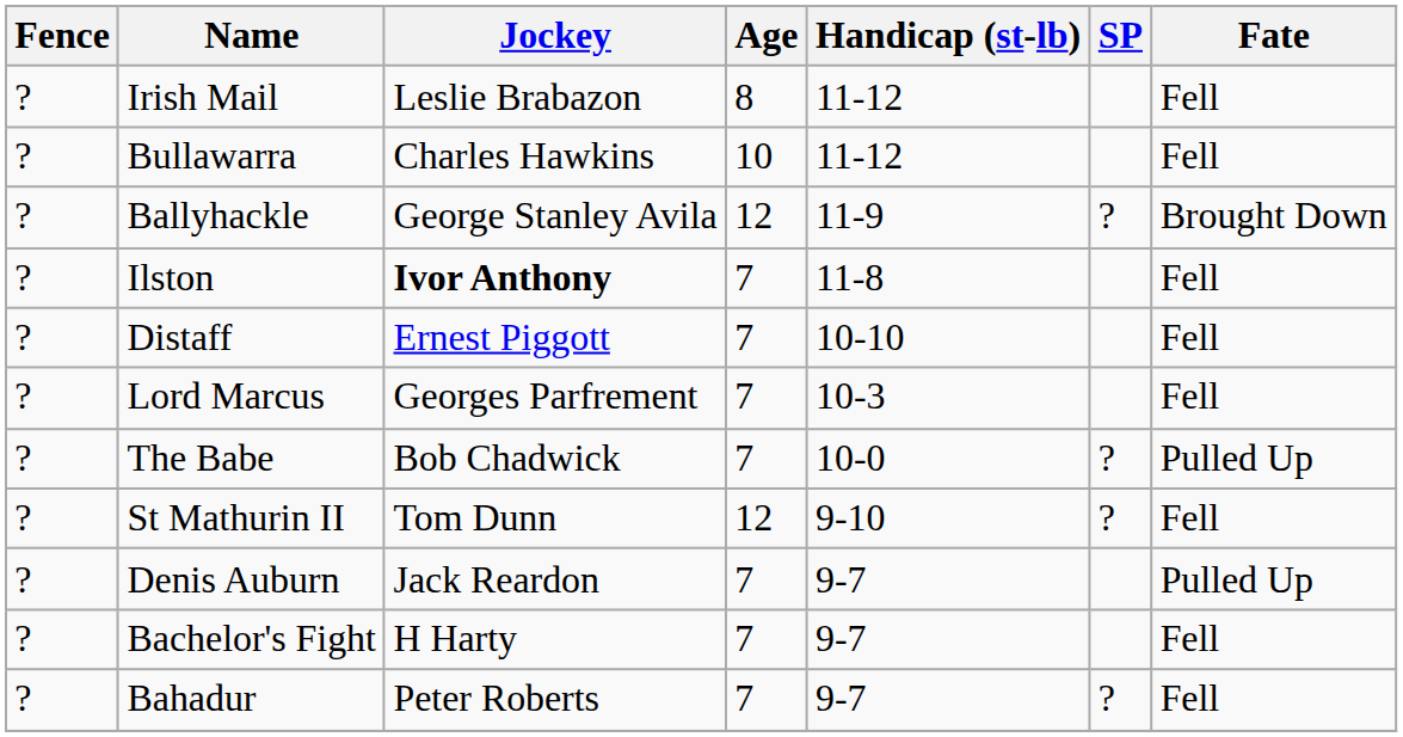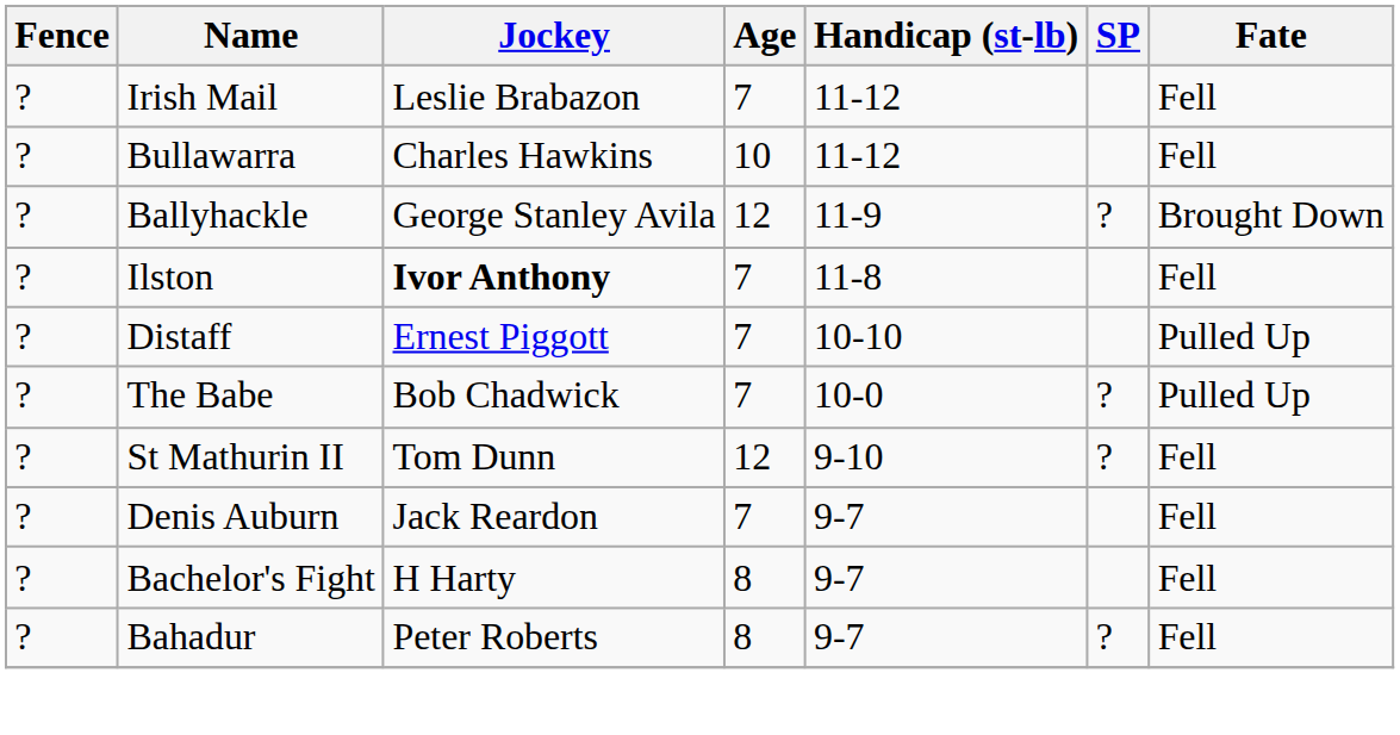Irish Mail | Age: 8 -> 7
Distaff | Fate: Fell -> Pulled Up
- row: ? | Lord Marcus | Georges Parfrement | 7 | 10-3 | Fell
Denis Auburn | Fate: Pulled Up -> Fell
Bachelor's Fight | Age: 7 -> 8
Bahadur | Age: 7 -> 8
